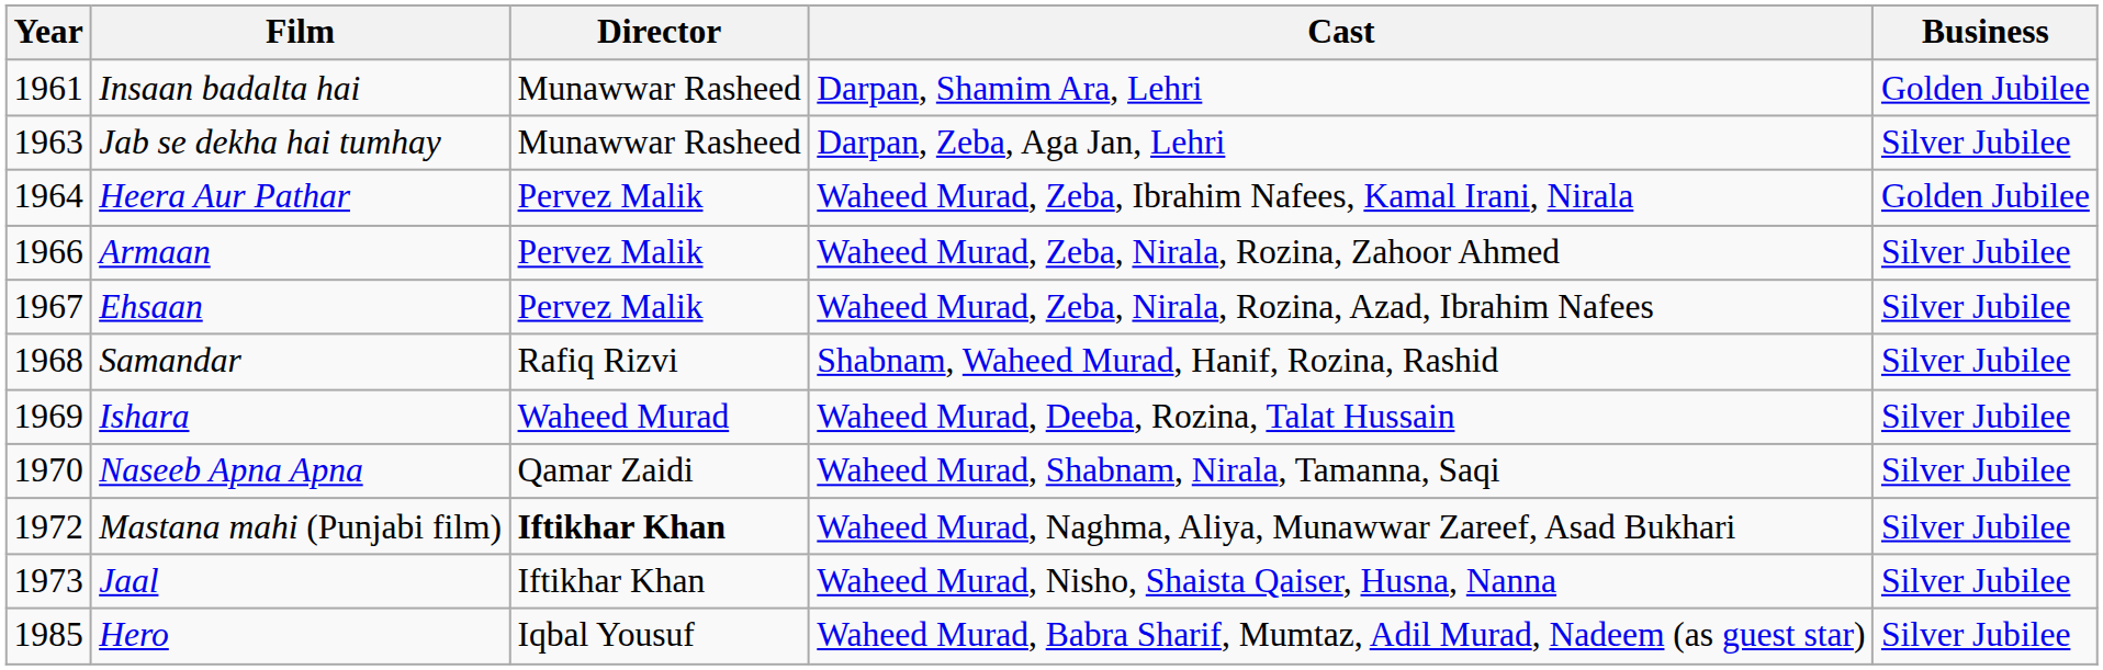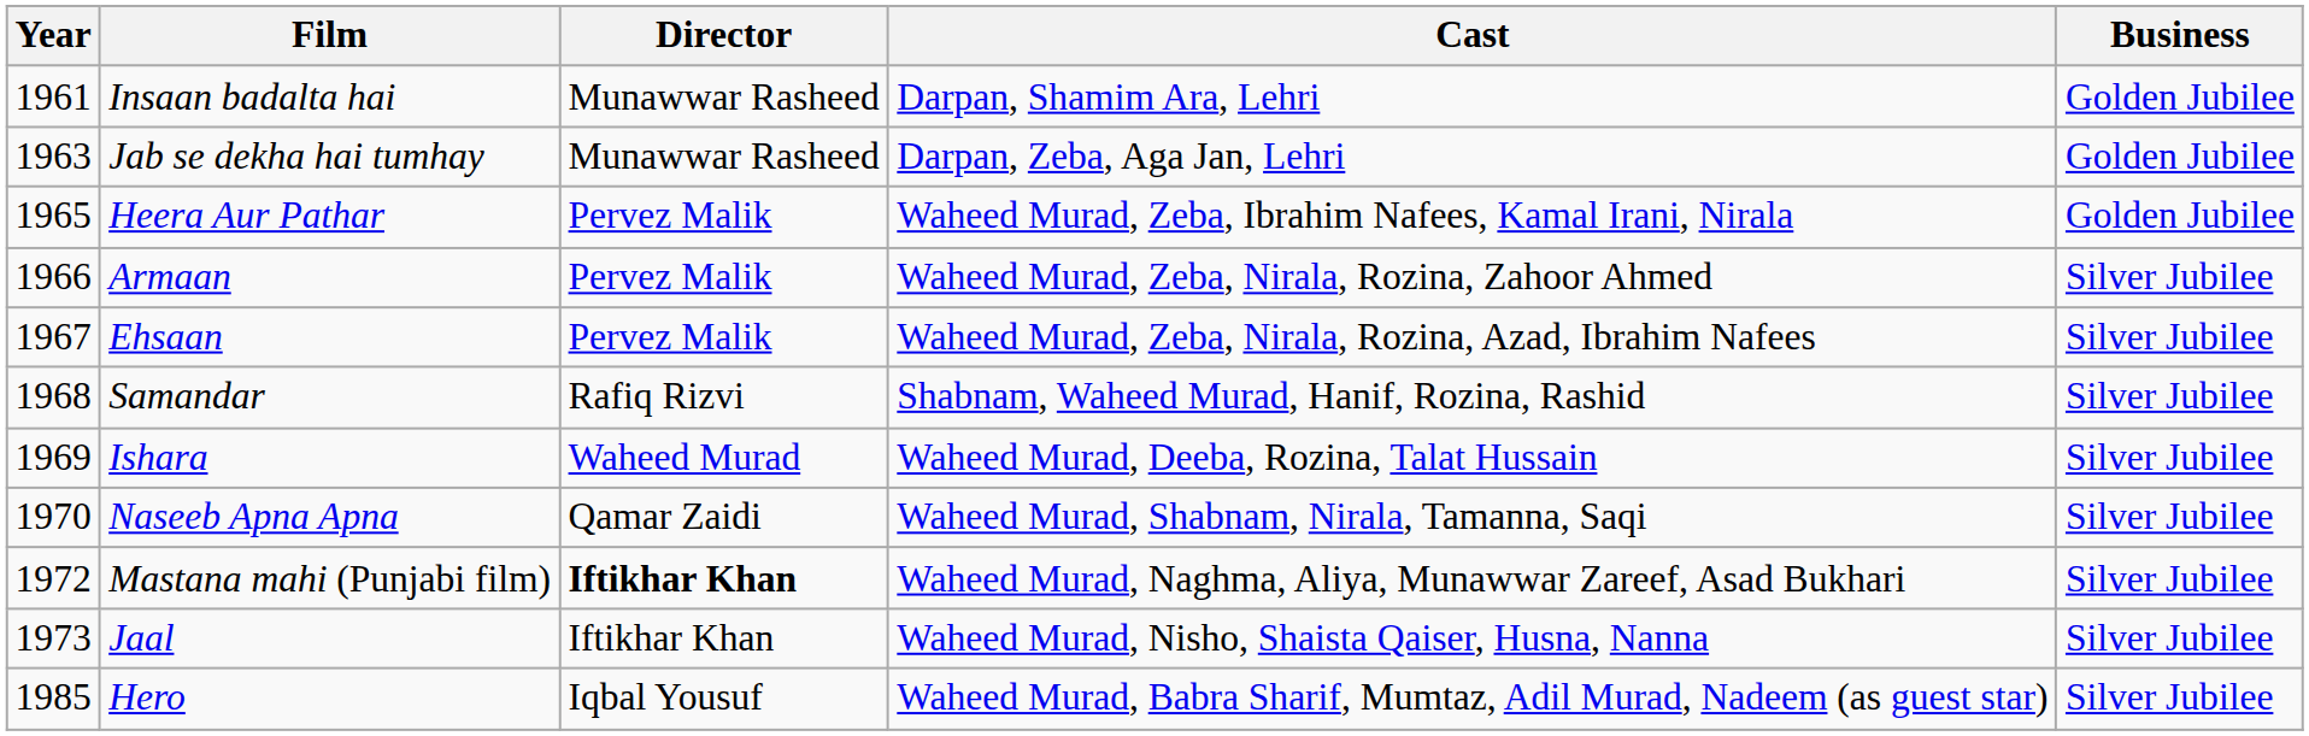Jab se dekha hai tumhay | Business: Silver Jubilee -> Golden Jubilee
Heera Aur Pathar | Year: 1964 -> 1965
